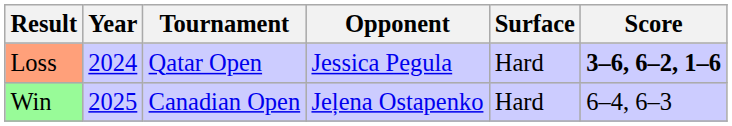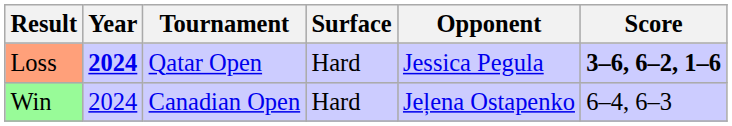columns swapped: Surface <-> Opponent
Loss | Year: normal -> bold
Win | Year: 2025 -> 2024
